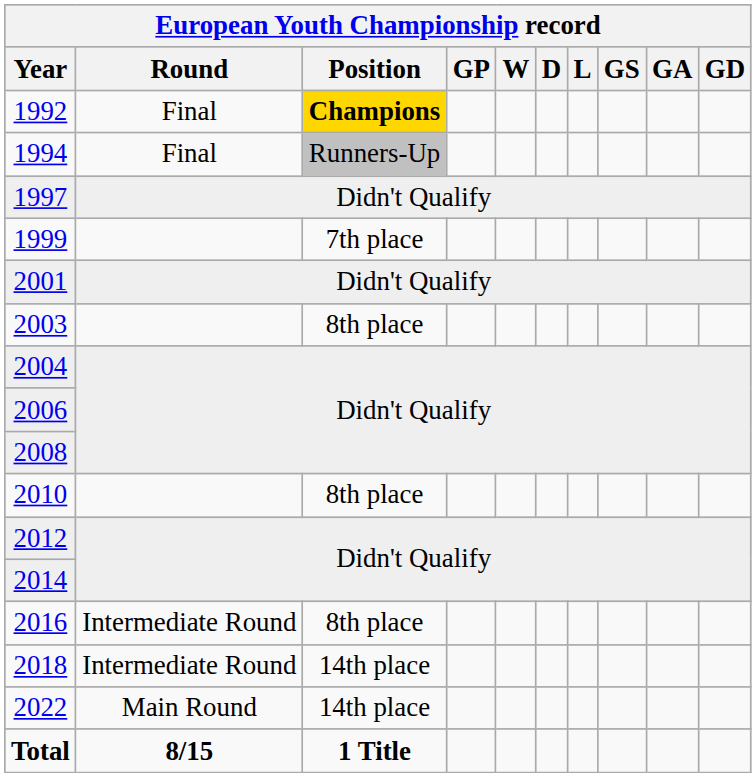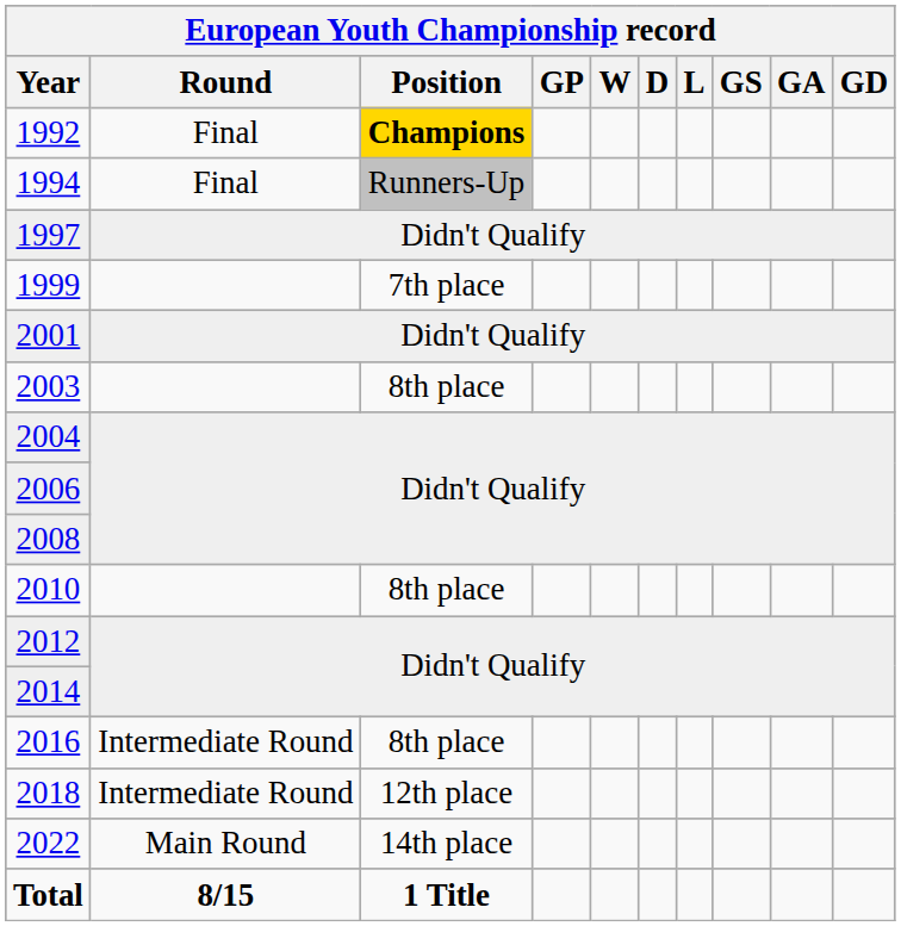2018 | European Youth Championship record / Position: 14th place -> 12th place
